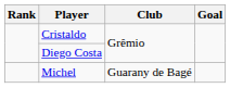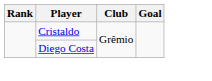- row: Michel | Guarany de Bagé
